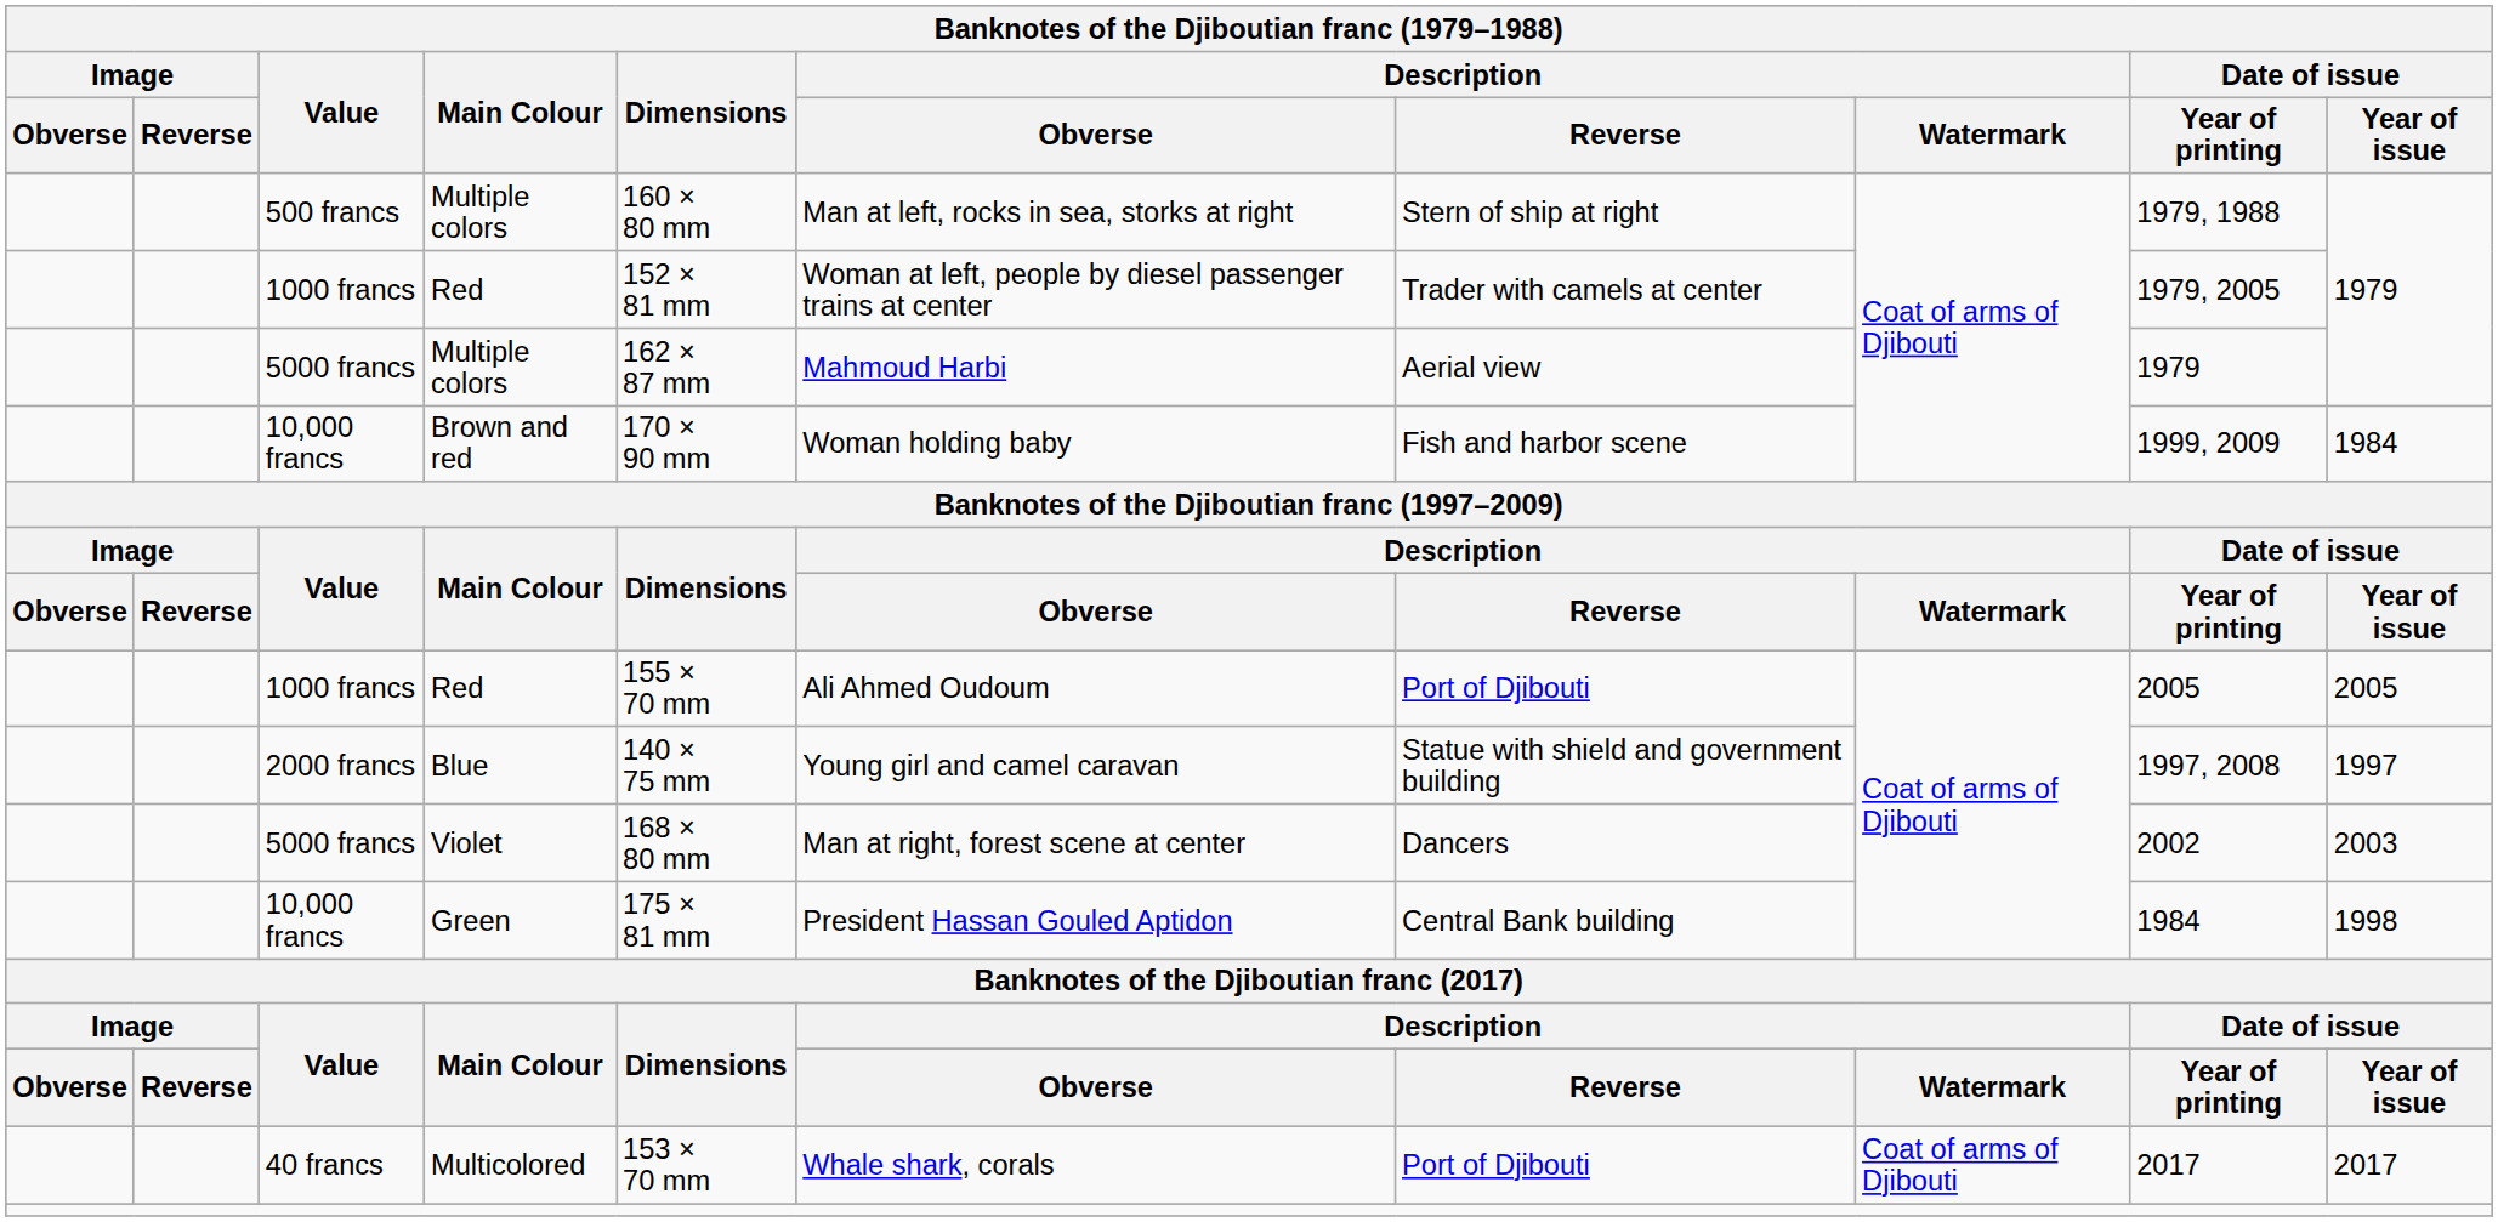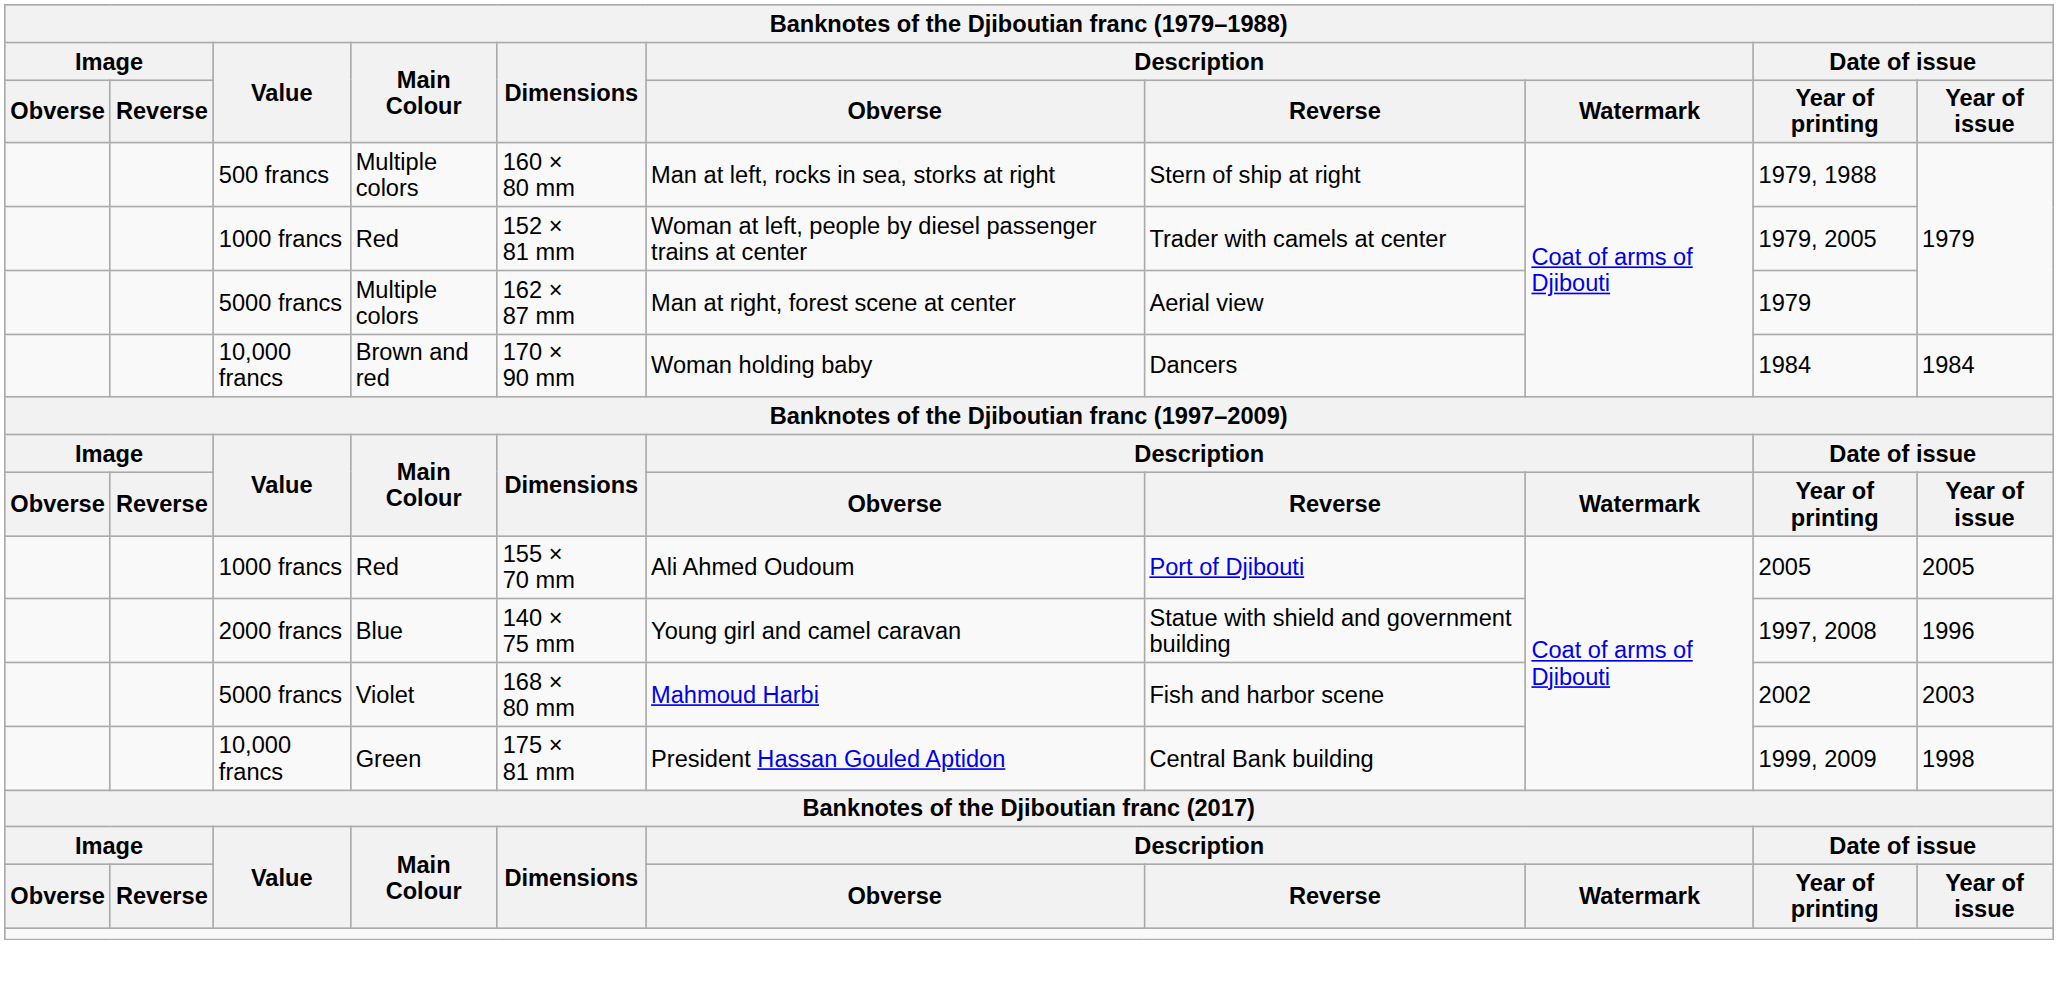5000 francs / Multiple colors | Description / Obverse: Mahmoud Harbi -> Man at right, forest scene at center
Brown and red | Description / Reverse: Fish and harbor scene -> Dancers
Brown and red | Date of issue / Year of printing: 1999, 2009 -> 1984
Blue | Date of issue / Year of issue: 1997 -> 1996
Violet | Description / Obverse: Man at right, forest scene at center -> Mahmoud Harbi
Violet | Description / Reverse: Dancers -> Fish and harbor scene
Green | Date of issue / Year of printing: 1984 -> 1999, 2009
- row: 40 francs | Multicolored | 153 × 70 mm | Whale shark, corals | Port of Djibouti | Coat of arms of Djibouti | 2017 | 2017
